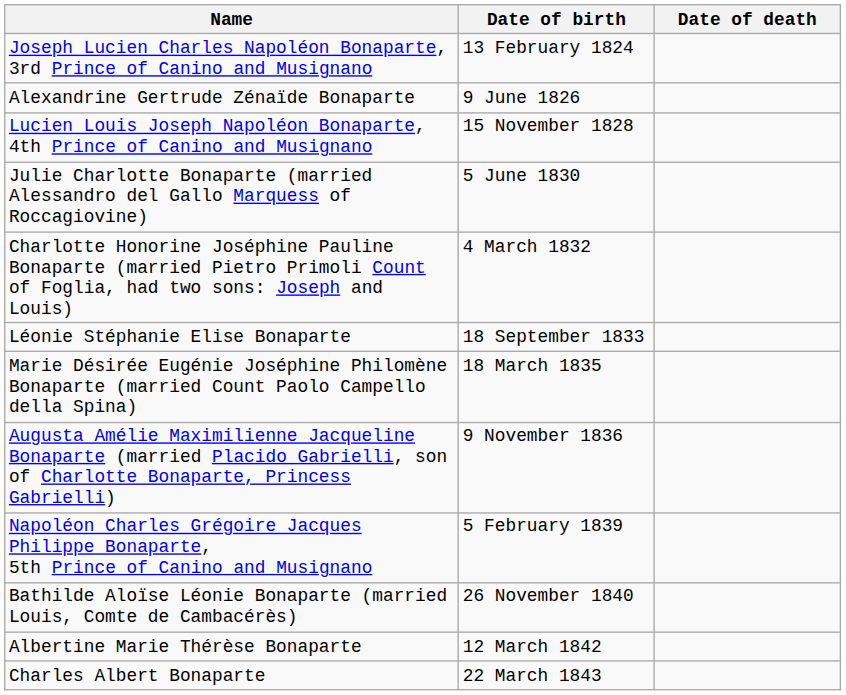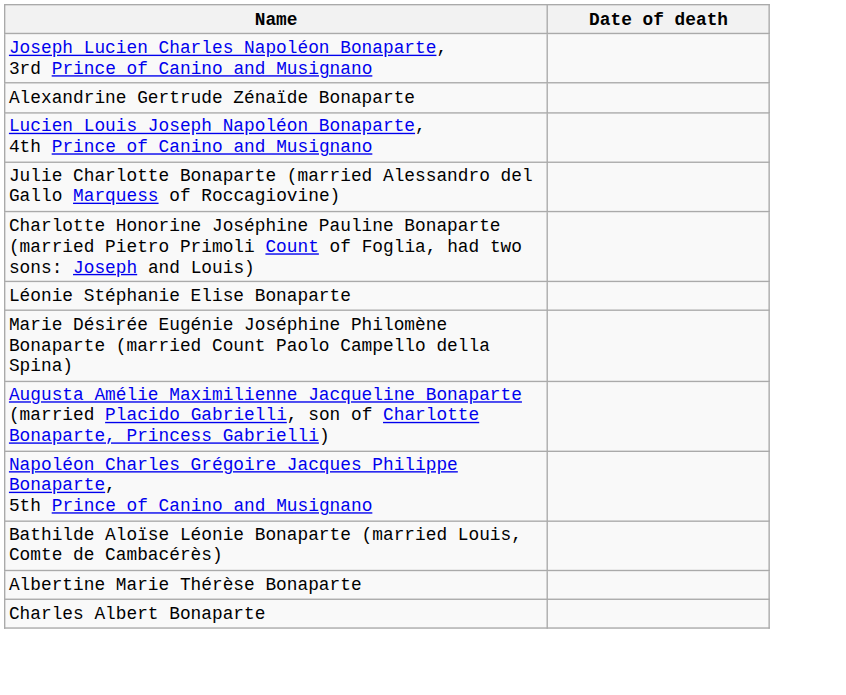- column: Date of birth | 13 February 1824 | 9 June 1826 | 15 November 1828 | 5 June 1830 | 4 March 1832 | 18 September 1833 | 18 March 1835 | 9 November 1836 | 5 February 1839 | 26 November 1840 | 12 March 1842 | 22 March 1843
